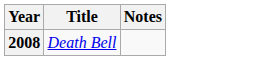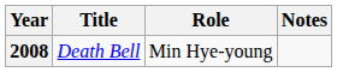+ column: Role | Min Hye-young
